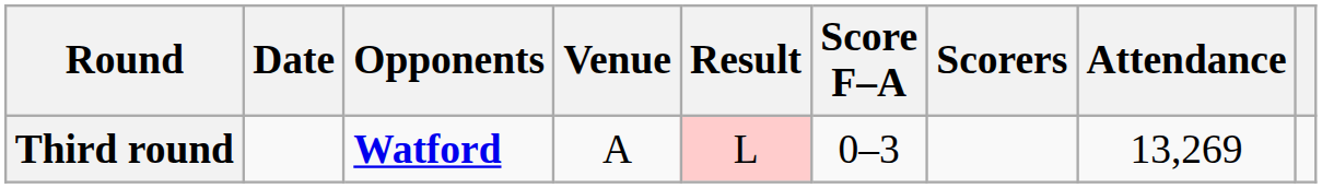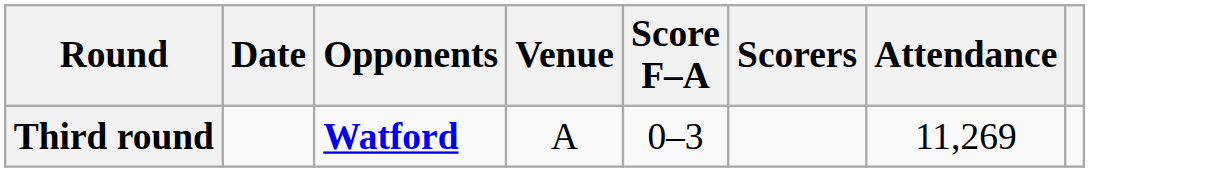- column: Result | L
Third round | Attendance: 13,269 -> 11,269
